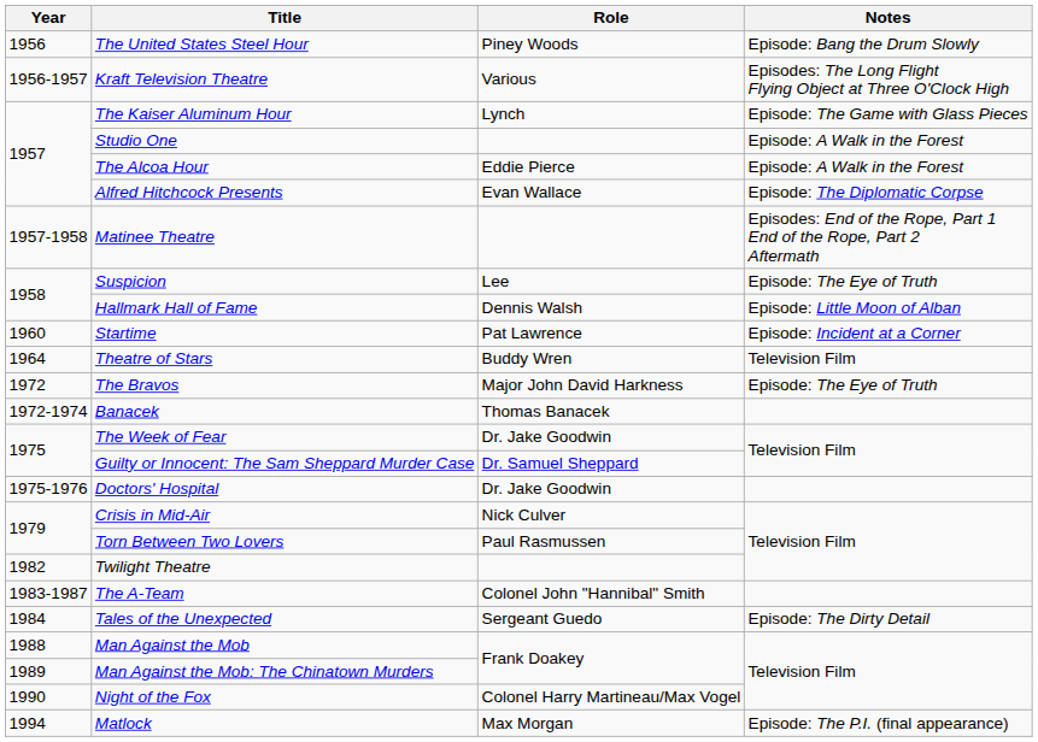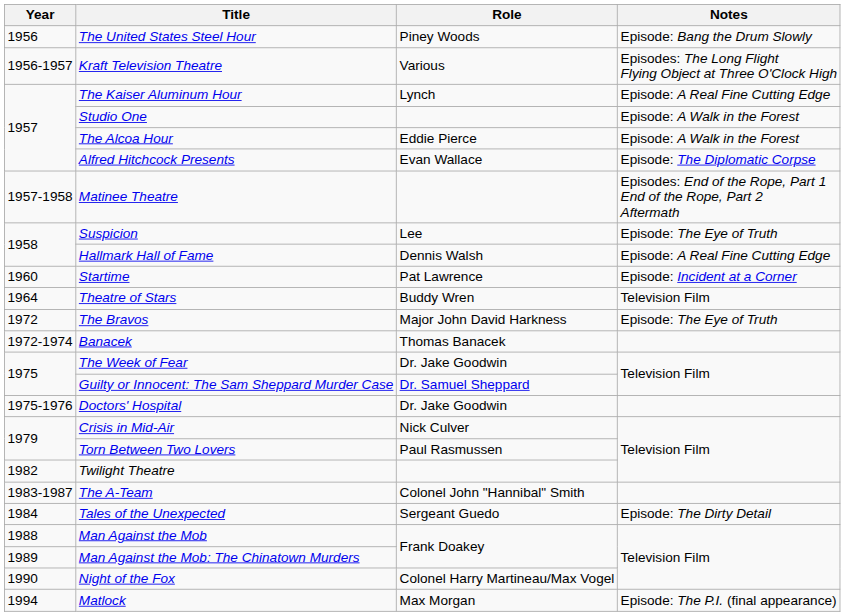The Kaiser Aluminum Hour | Notes: Episode: The Game with Glass Pieces -> Episode: A Real Fine Cutting Edge
Hallmark Hall of Fame | Notes: Episode: Little Moon of Alban -> Episode: A Real Fine Cutting Edge
